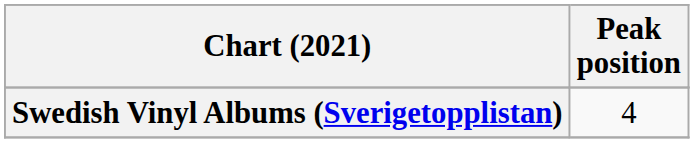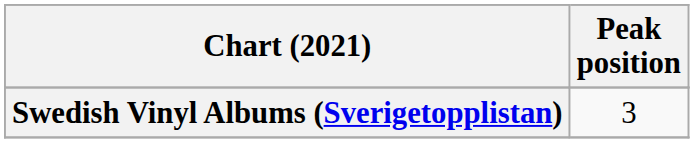Swedish Vinyl Albums (Sverigetopplistan) | Peak position: 4 -> 3
